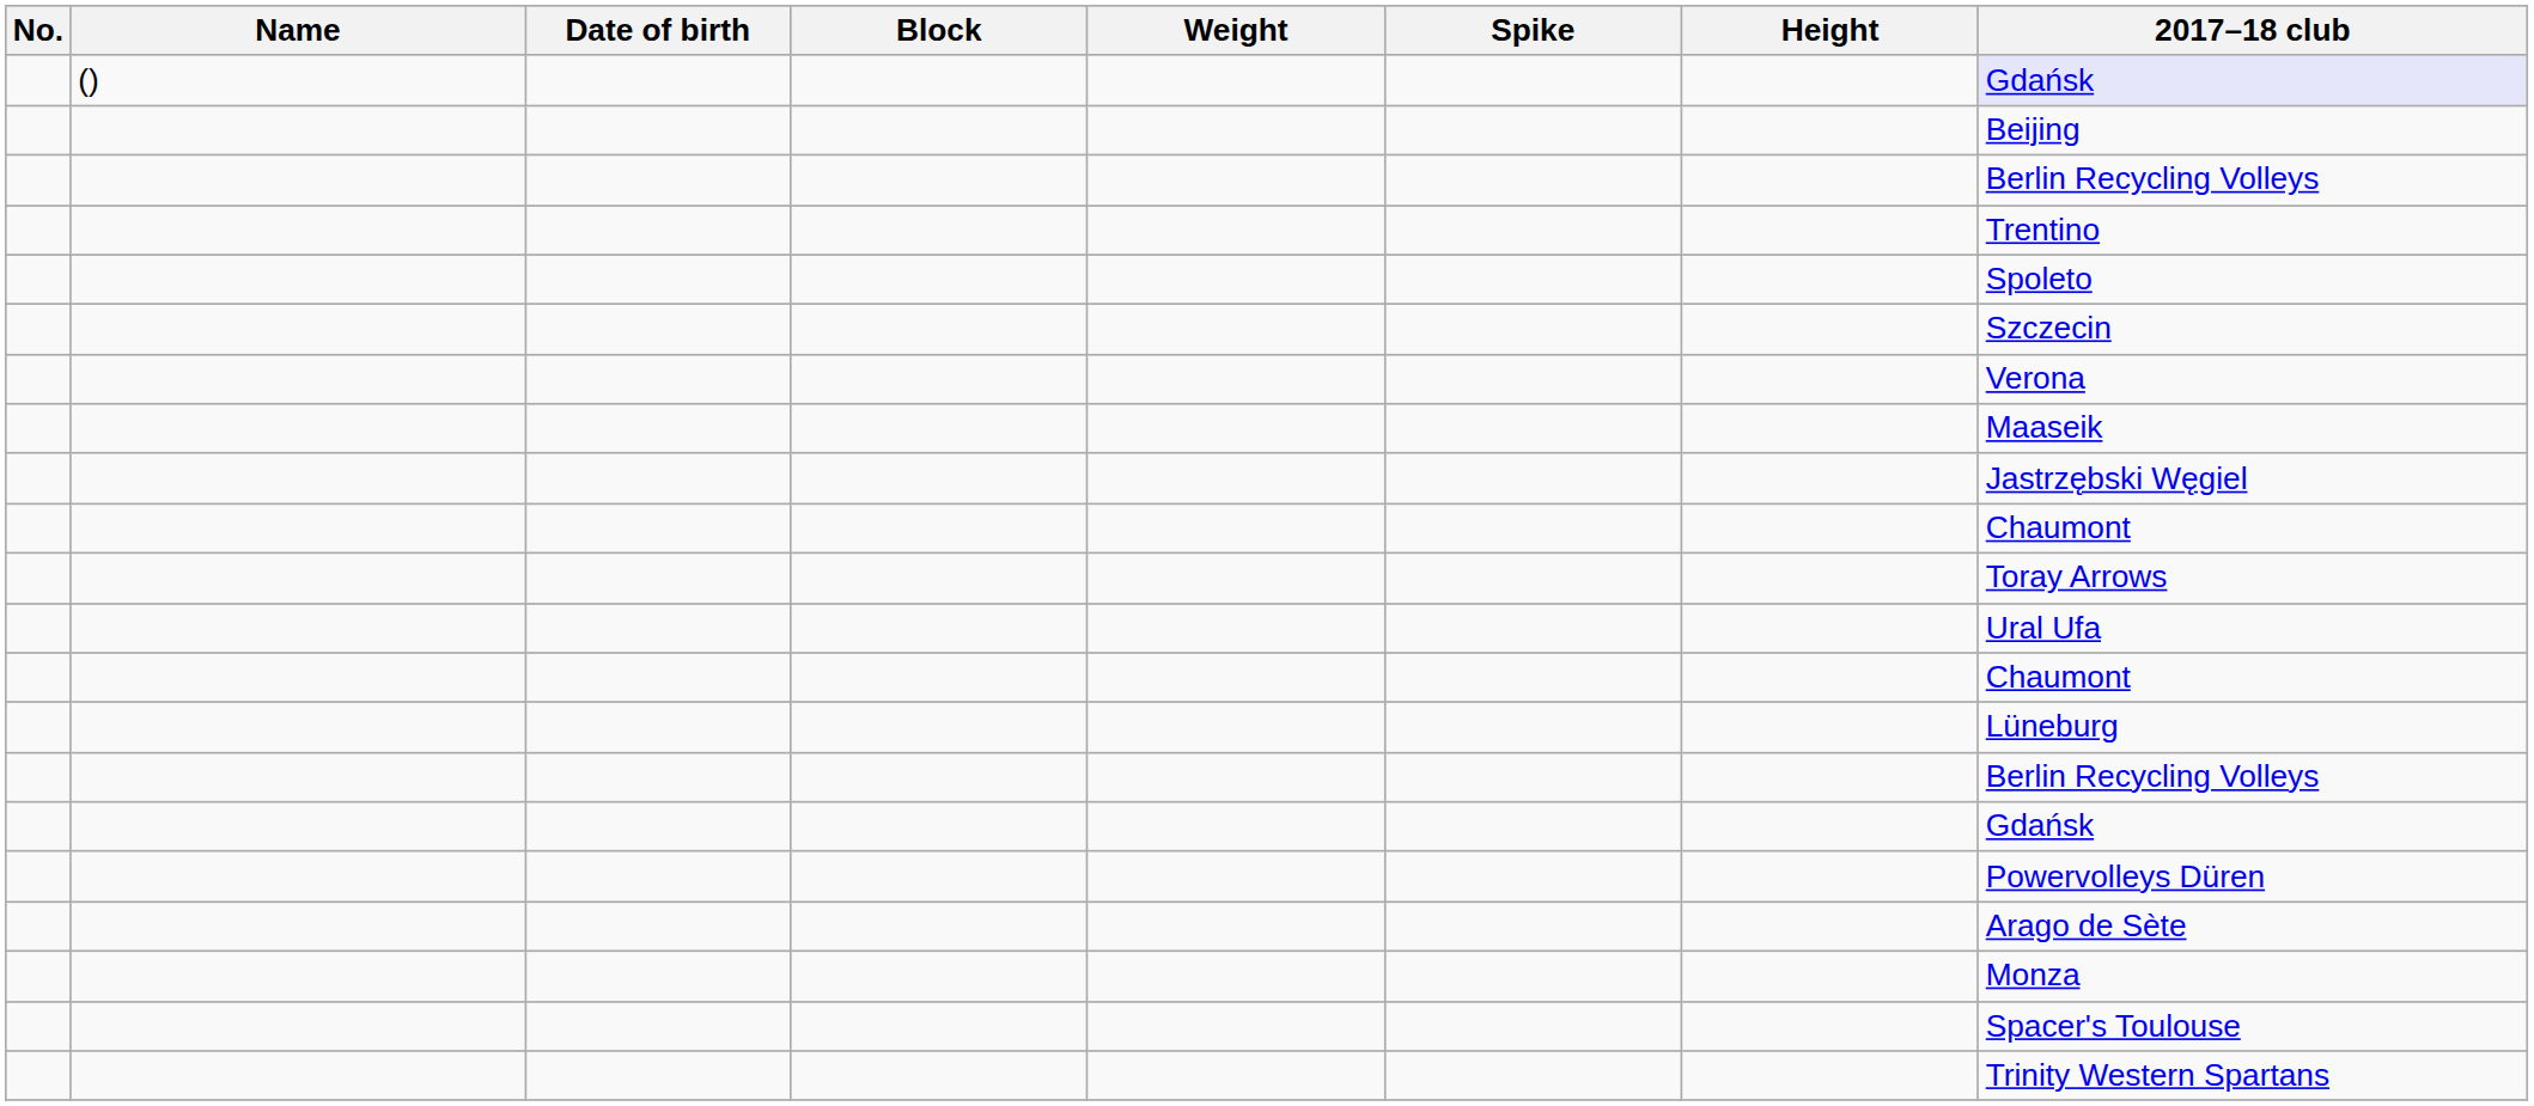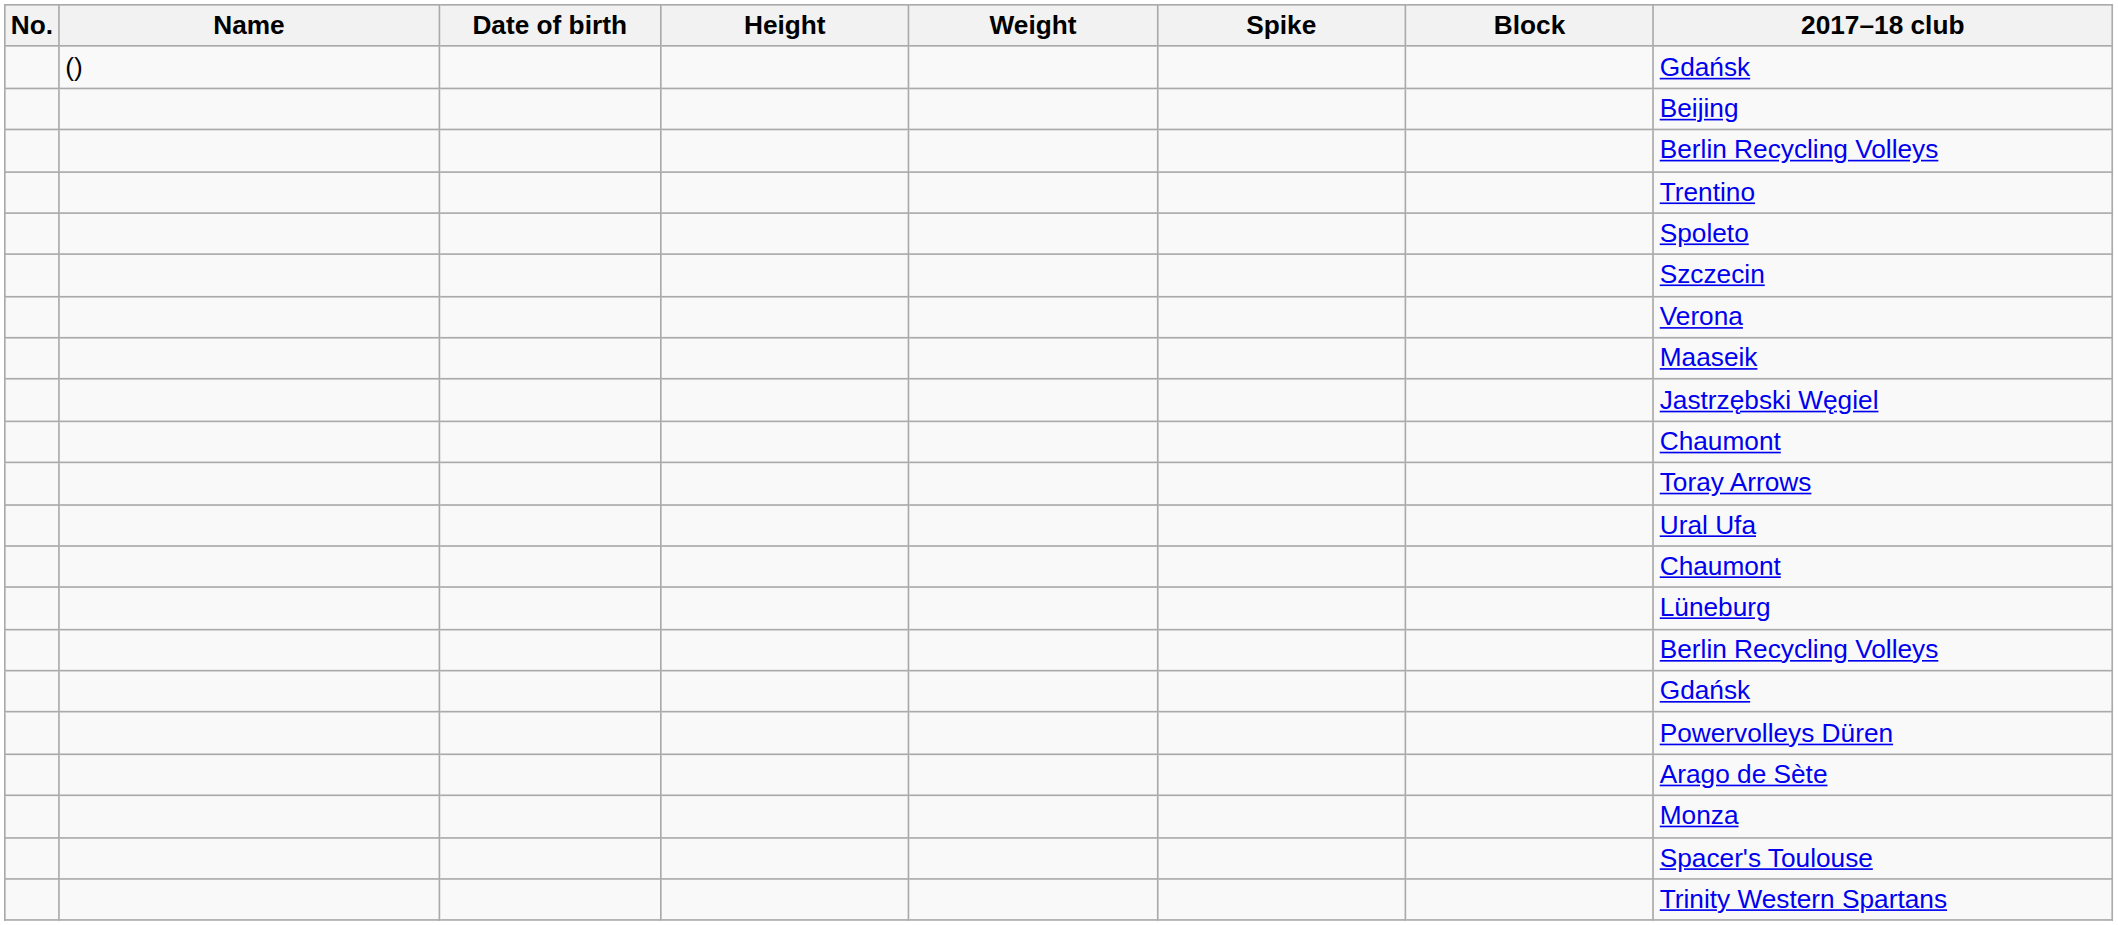columns swapped: Height <-> Block
() | 2017–18 club: lavender background -> no background
